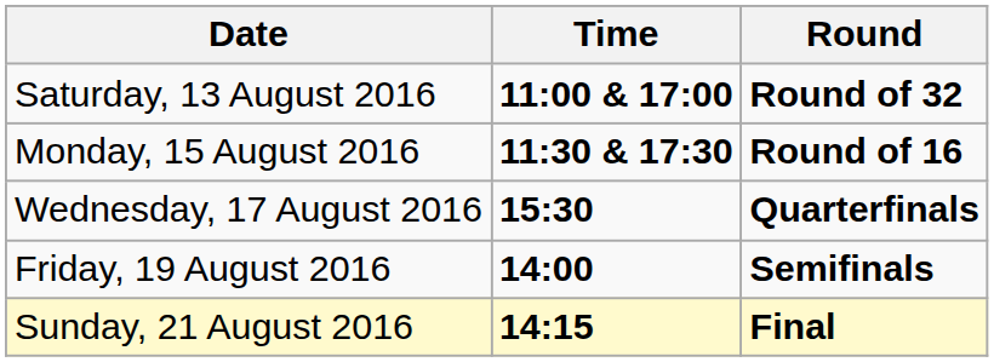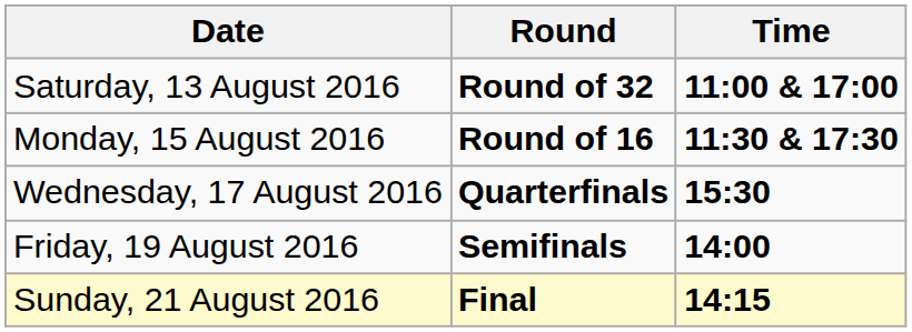columns swapped: Time <-> Round
